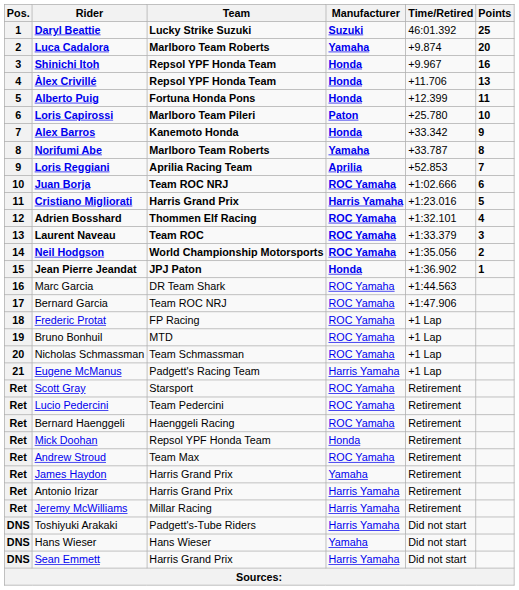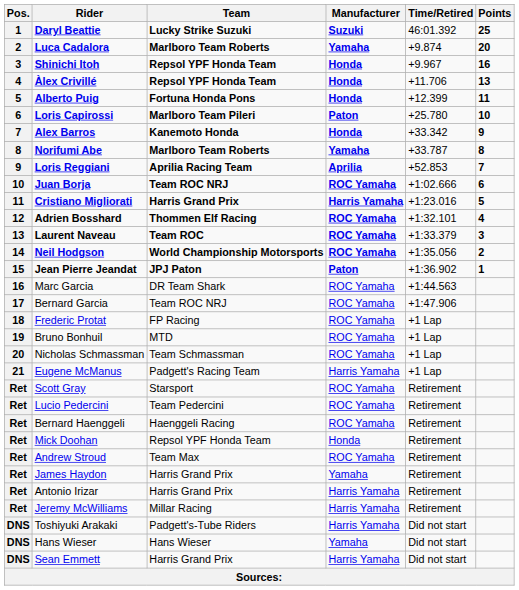Jean Pierre Jeandat | Manufacturer: Honda -> Paton
